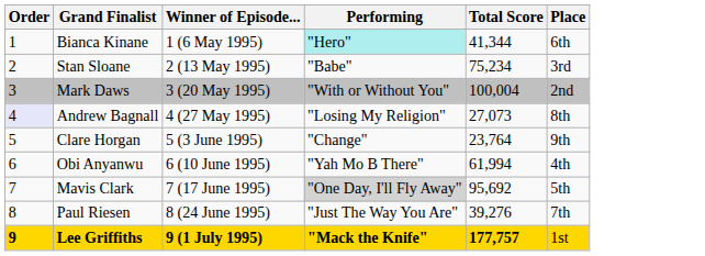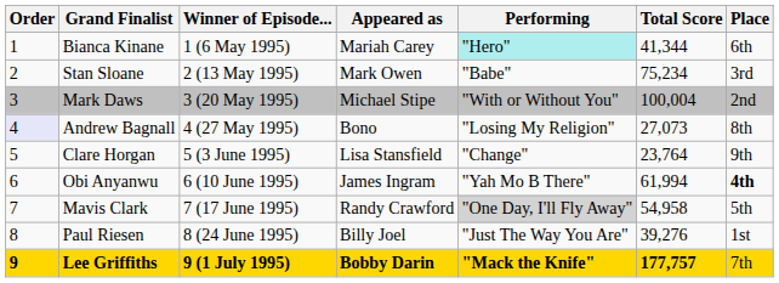+ column: Appeared as | Mariah Carey | Mark Owen | Michael Stipe | Bono | Lisa Stansfield | James Ingram | Randy Crawford | Billy Joel | Bobby Darin
Obi Anyanwu | Place: normal -> bold
Mavis Clark | Total Score: 95,692 -> 54,958
Paul Riesen | Place: 7th -> 1st
Lee Griffiths | Place: 1st -> 7th
